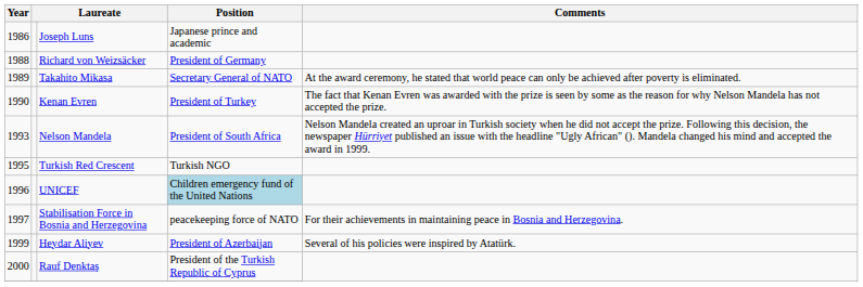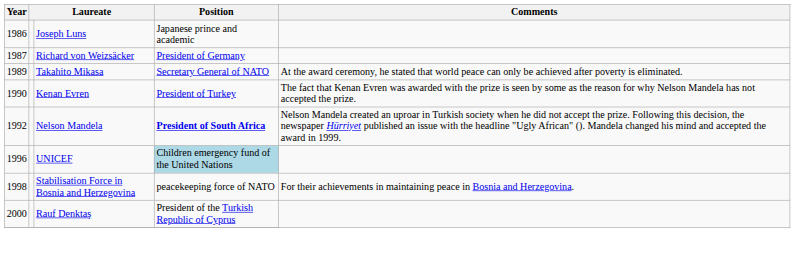Richard von Weizsäcker | Year: 1988 -> 1987
Nelson Mandela | Year: 1993 -> 1992
Nelson Mandela | Position: normal -> bold
- row: 1995 | Turkish Red Crescent | Turkish NGO
Stabilisation Force in Bosnia and Herzegovina | Year: 1997 -> 1998
- row: 1999 | Heydar Aliyev | President of Azerbaijan | Several of his policies were inspired by Atatürk.
